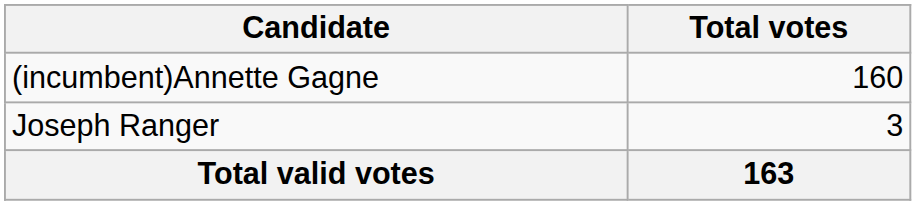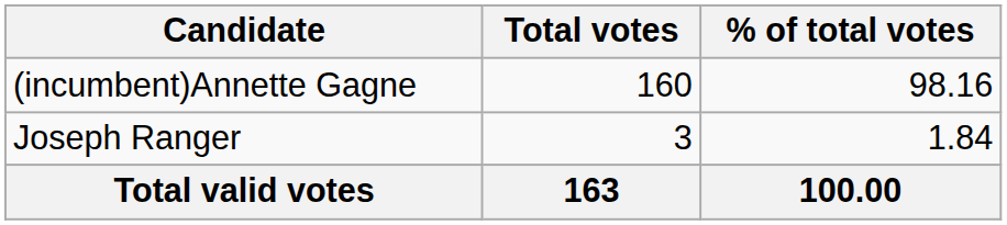+ column: % of total votes | 98.16 | 1.84 | 100.00
